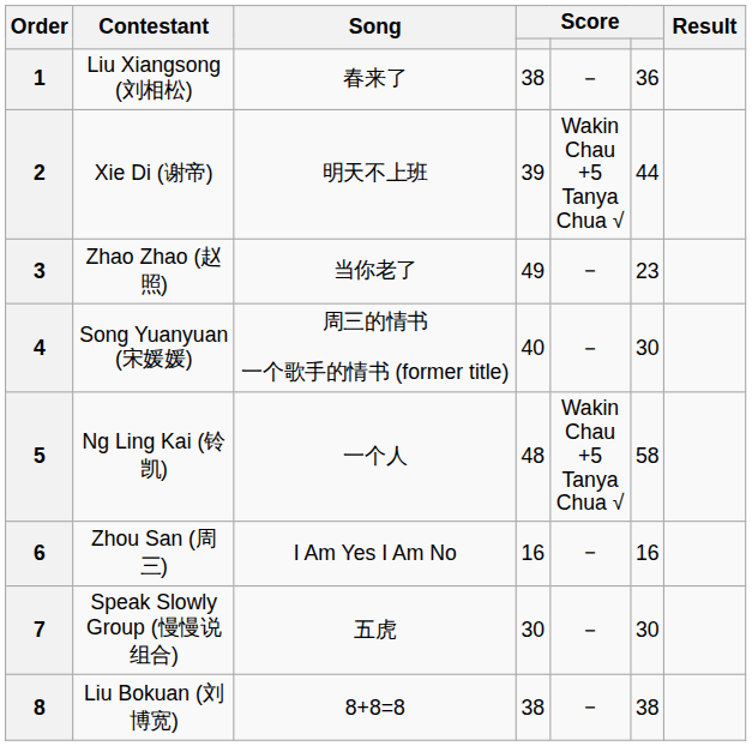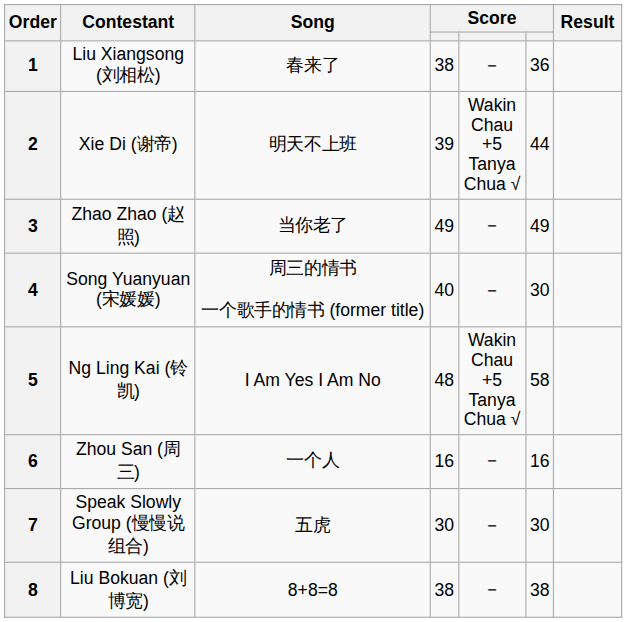3 | column 6: 23 -> 49
5 | Song: 一个人 -> I Am Yes I Am No
6 | Song: I Am Yes I Am No -> 一个人
